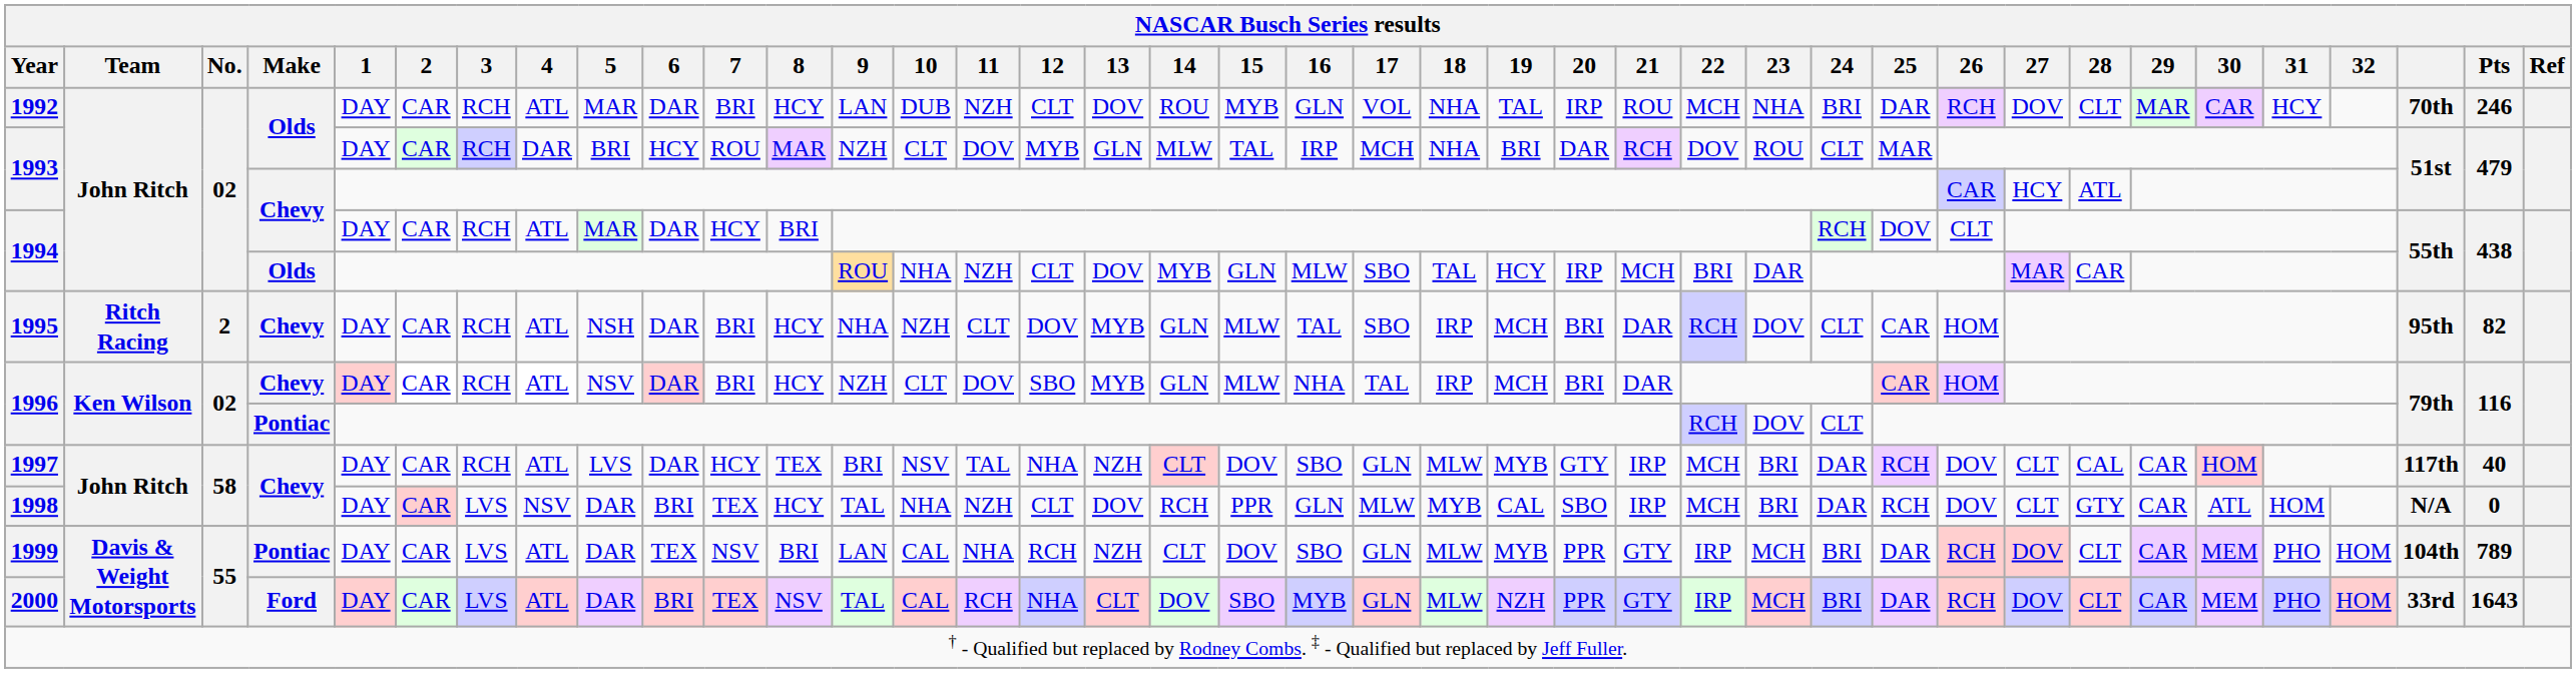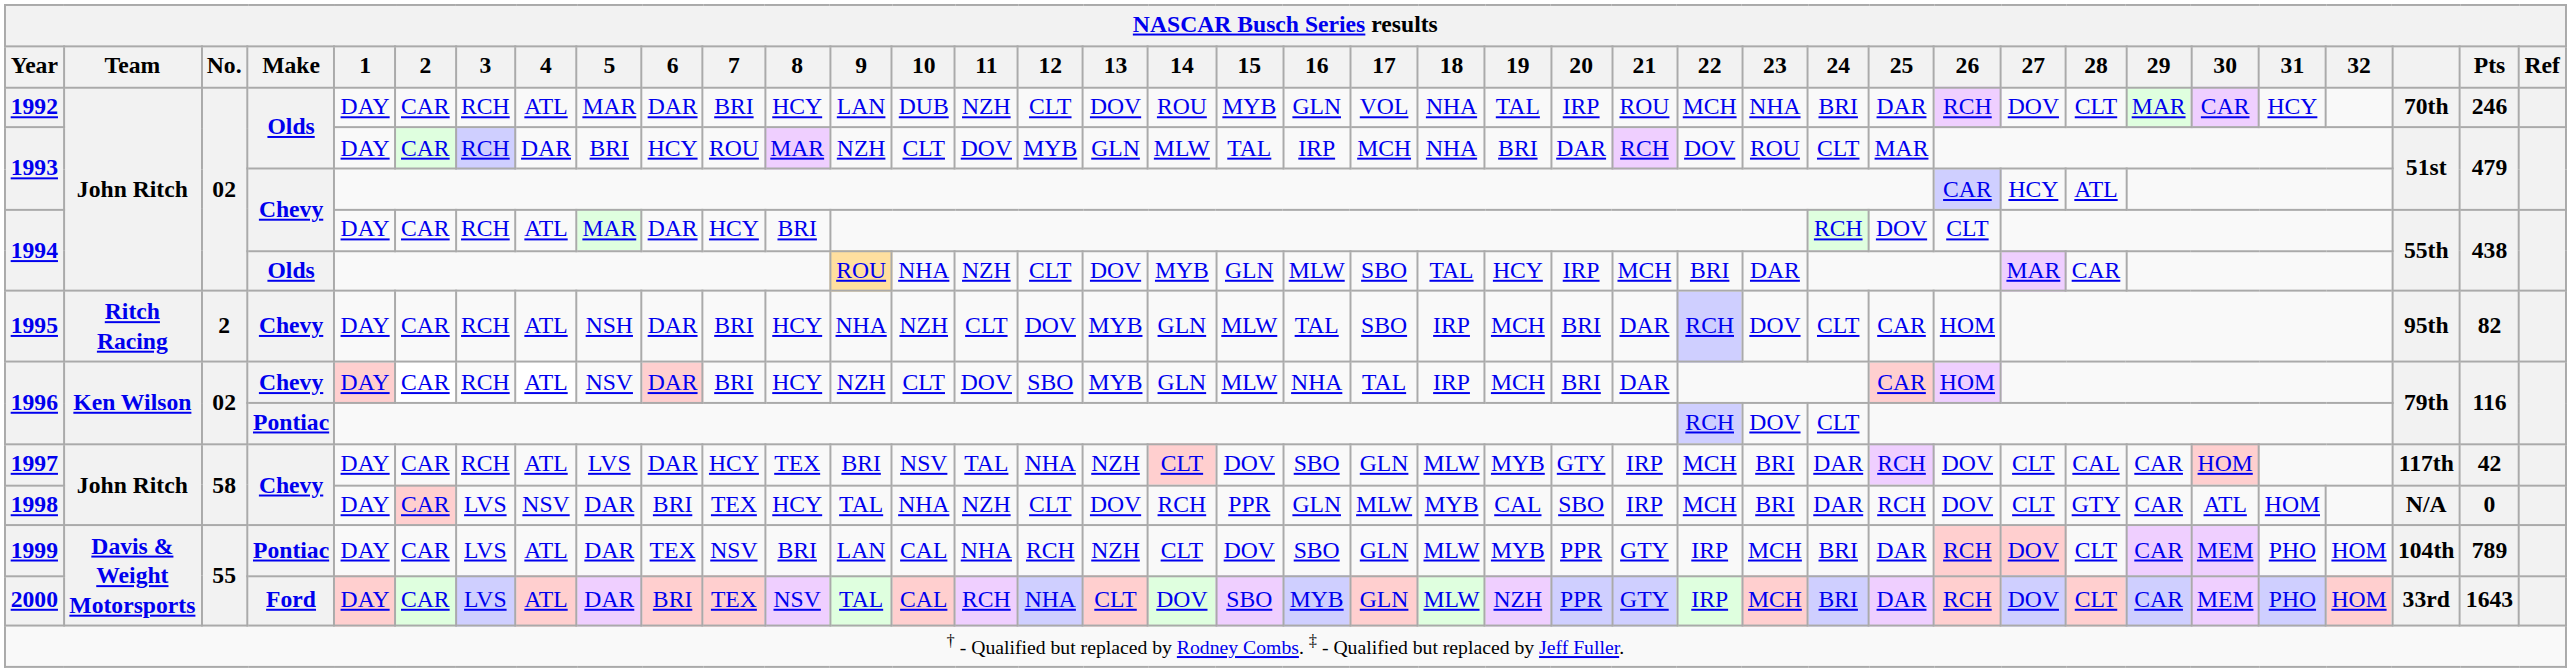1997 | Pts: 40 -> 42
